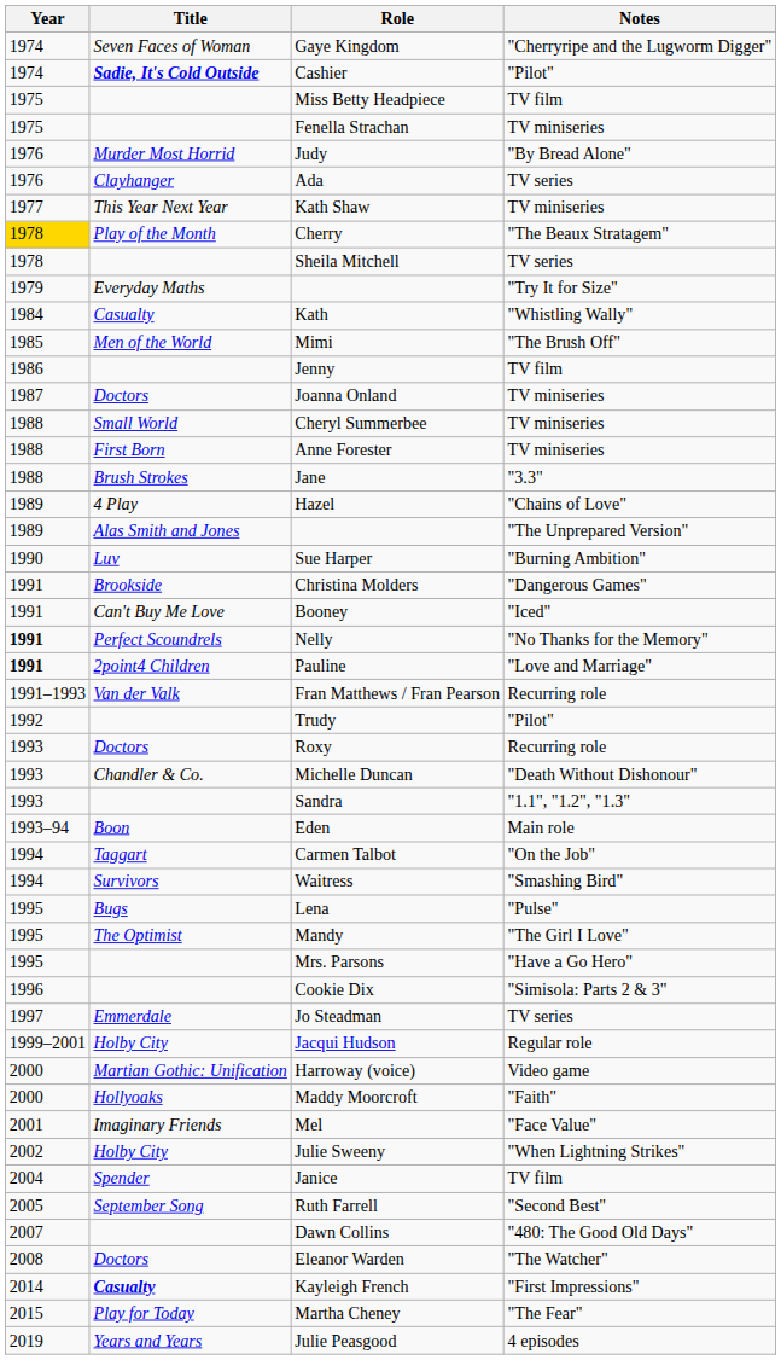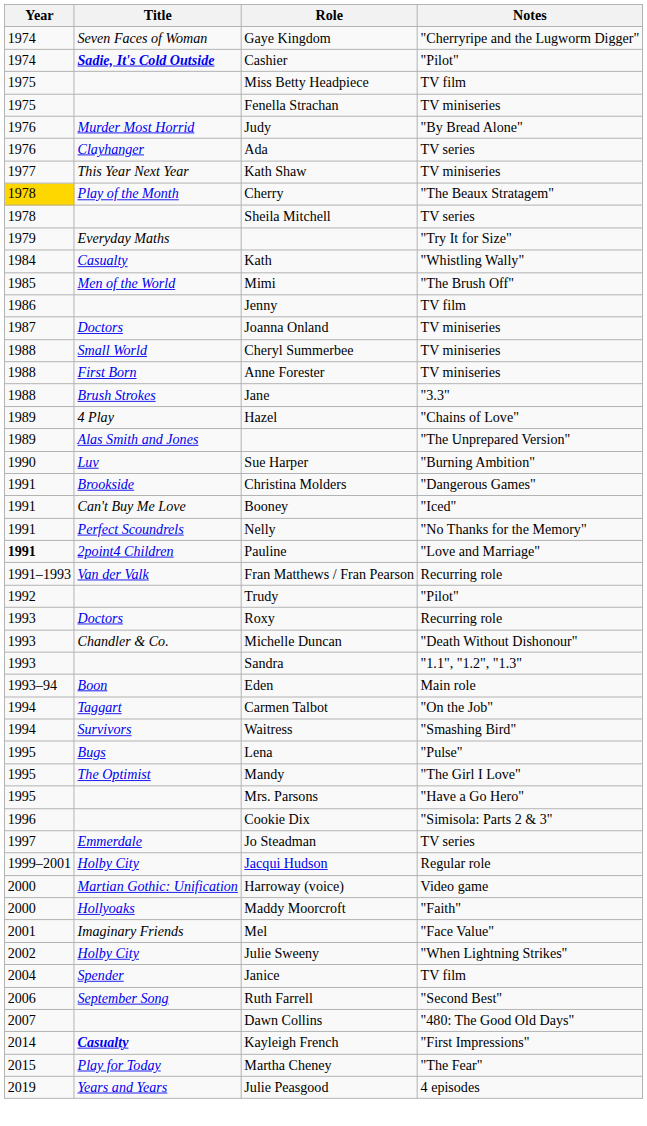Nelly | Year: bold -> normal
Ruth Farrell | Year: 2005 -> 2006
- row: 2008 | Doctors | Eleanor Warden | "The Watcher"
